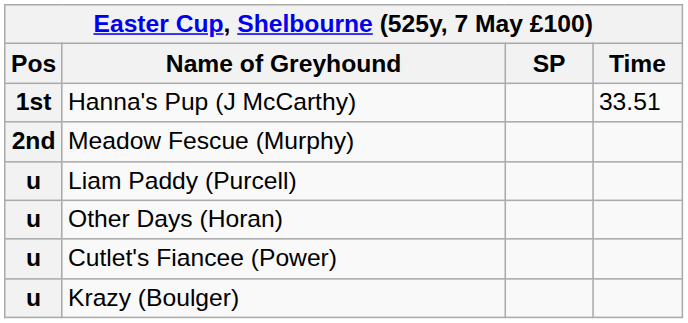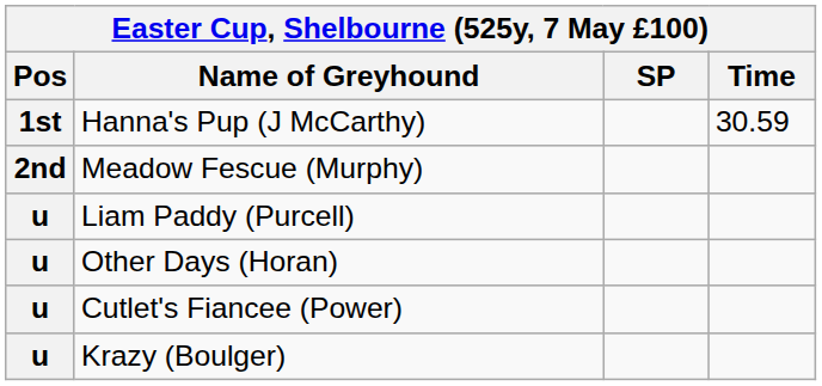Hanna's Pup (J McCarthy) | Time: 33.51 -> 30.59
